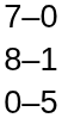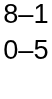- row: 7–0
